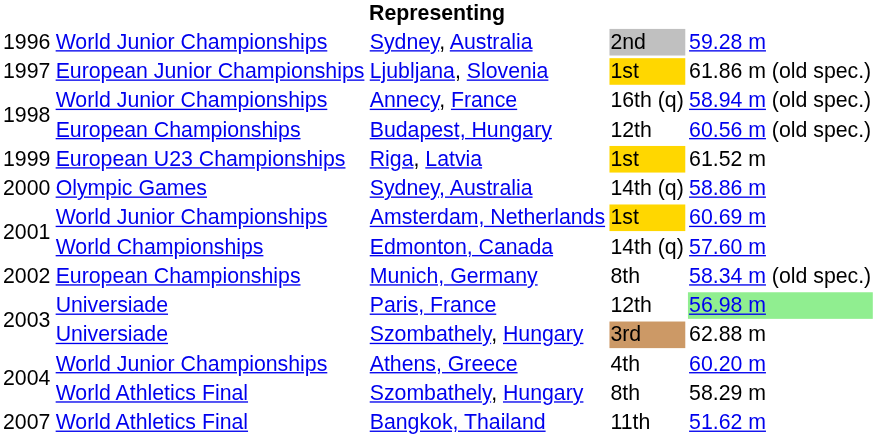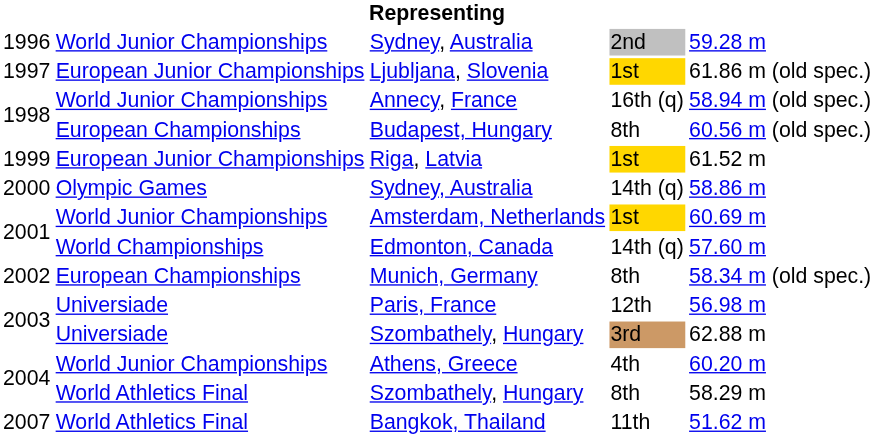Budapest, Hungary | column 4: 12th -> 8th
Riga, Latvia | column 2: European U23 Championships -> European Junior Championships
Paris, France | column 5: lightgreen background -> no background
